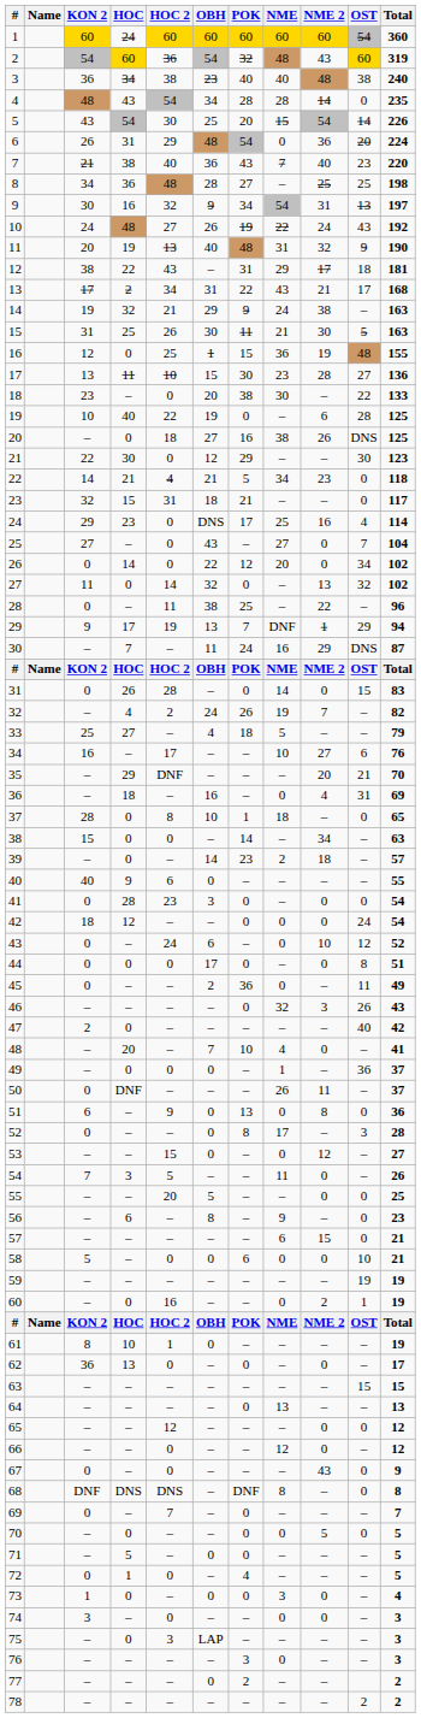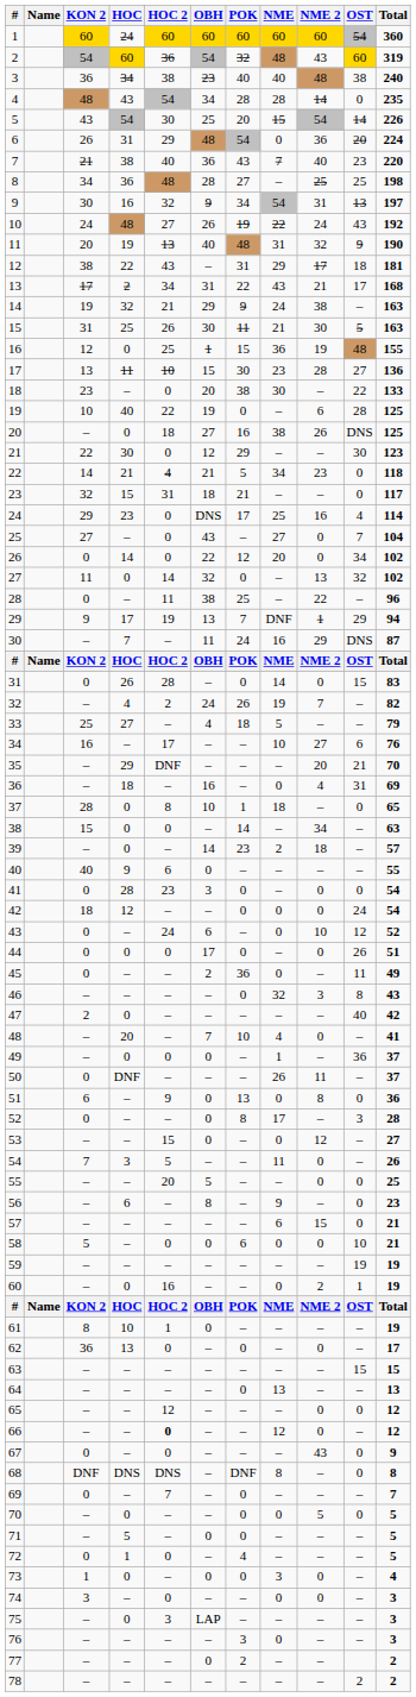44 | OST: 8 -> 26
46 | OST: 26 -> 8
66 | HOC 2: normal -> bold
